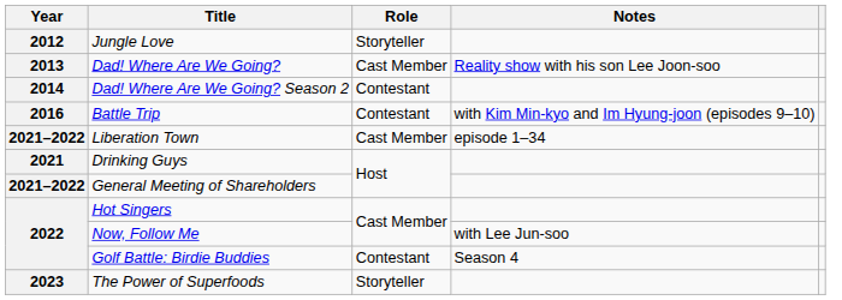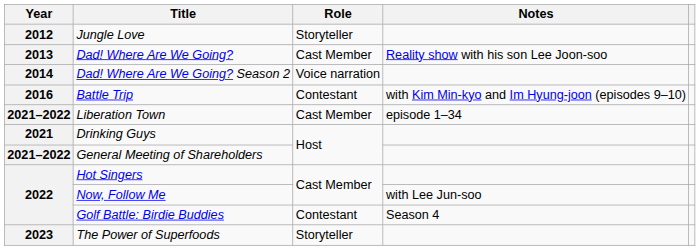Dad! Where Are We Going? Season 2 | Role: Contestant -> Voice narration
